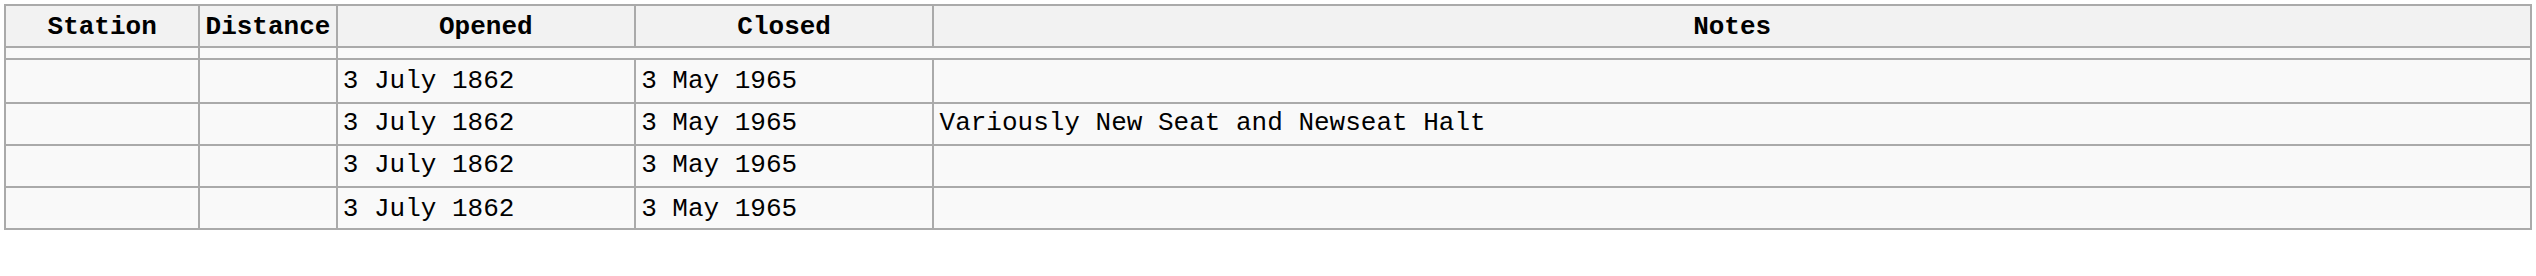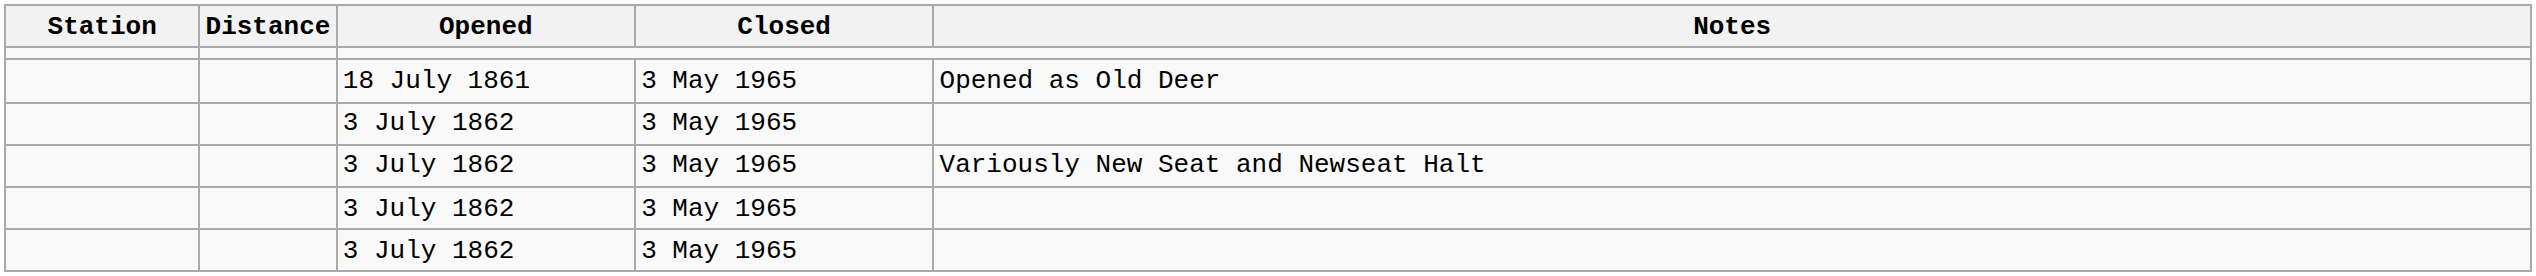+ row: 18 July 1861 | 3 May 1965 | Opened as Old Deer
